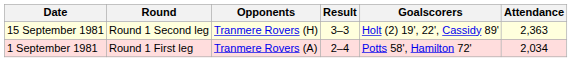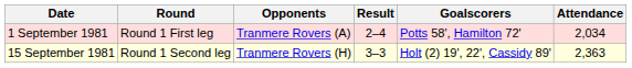rows swapped: 1 September 1981 <-> 15 September 1981
